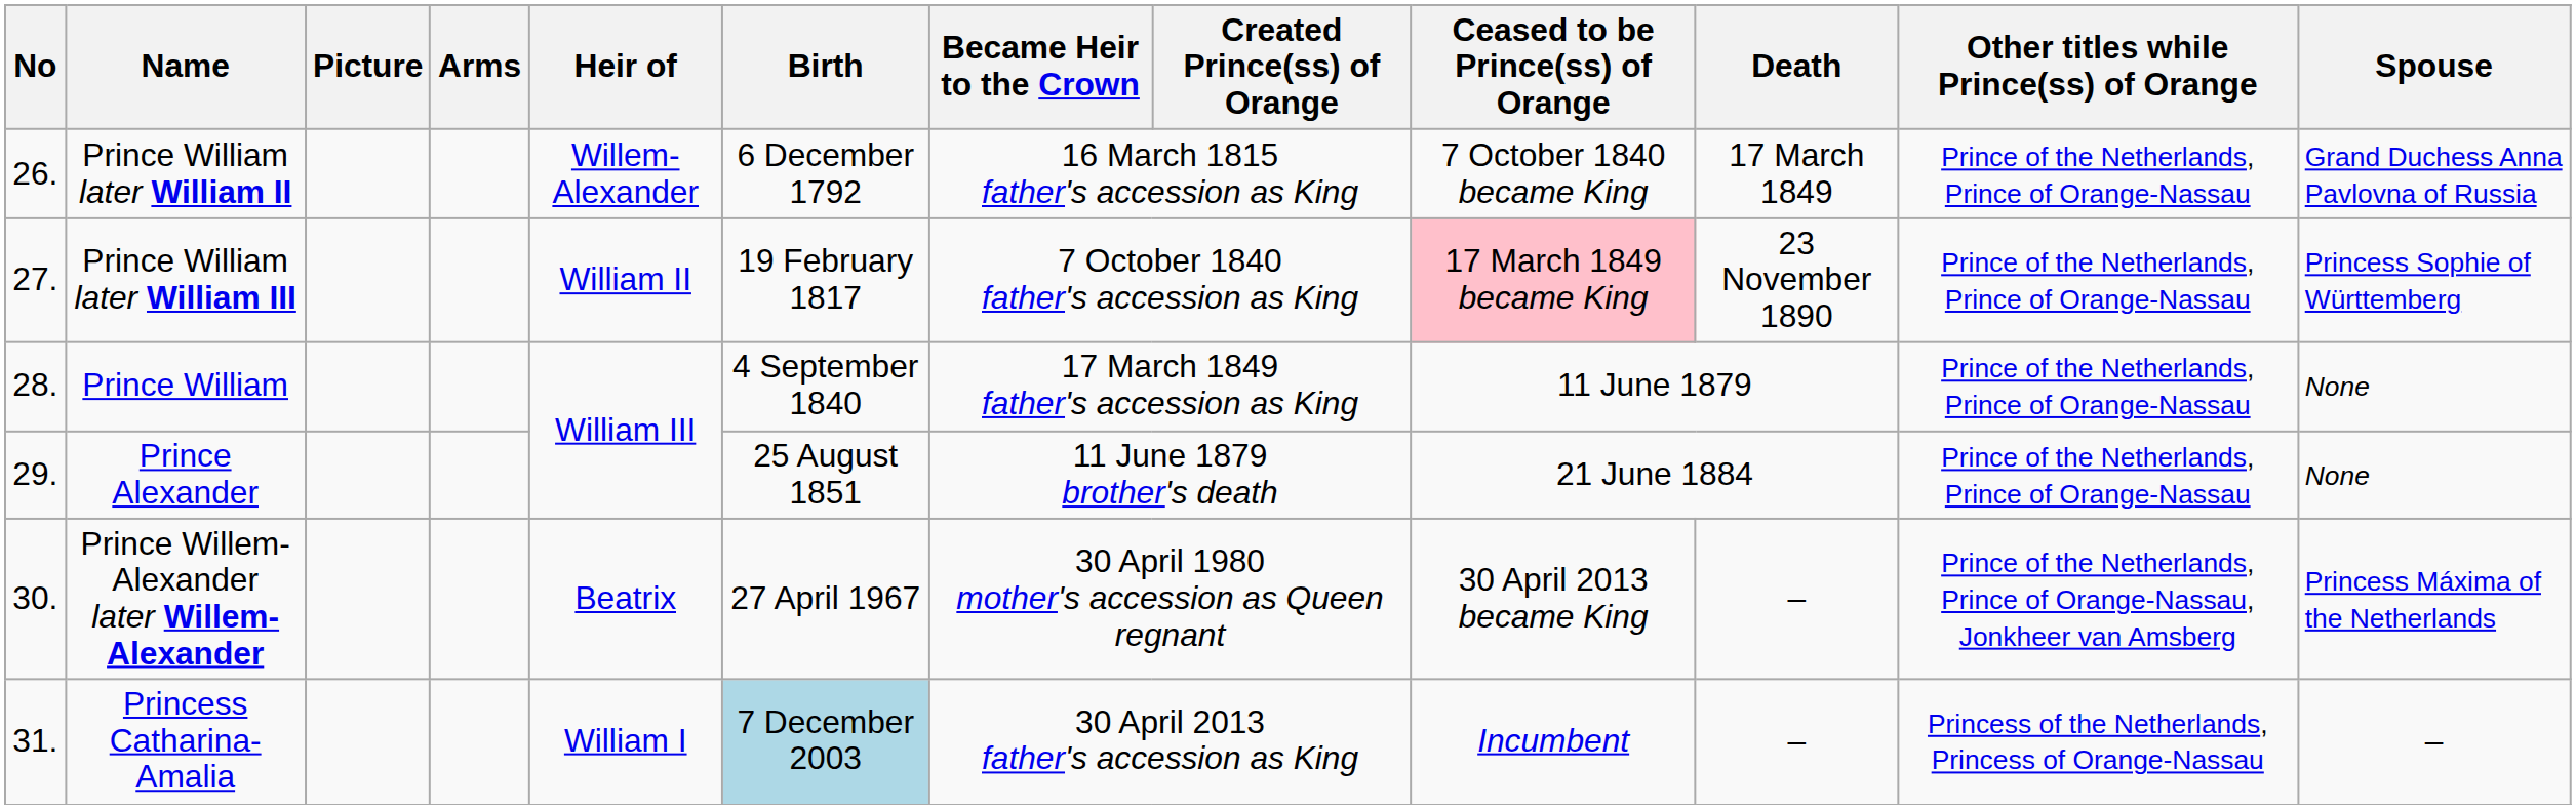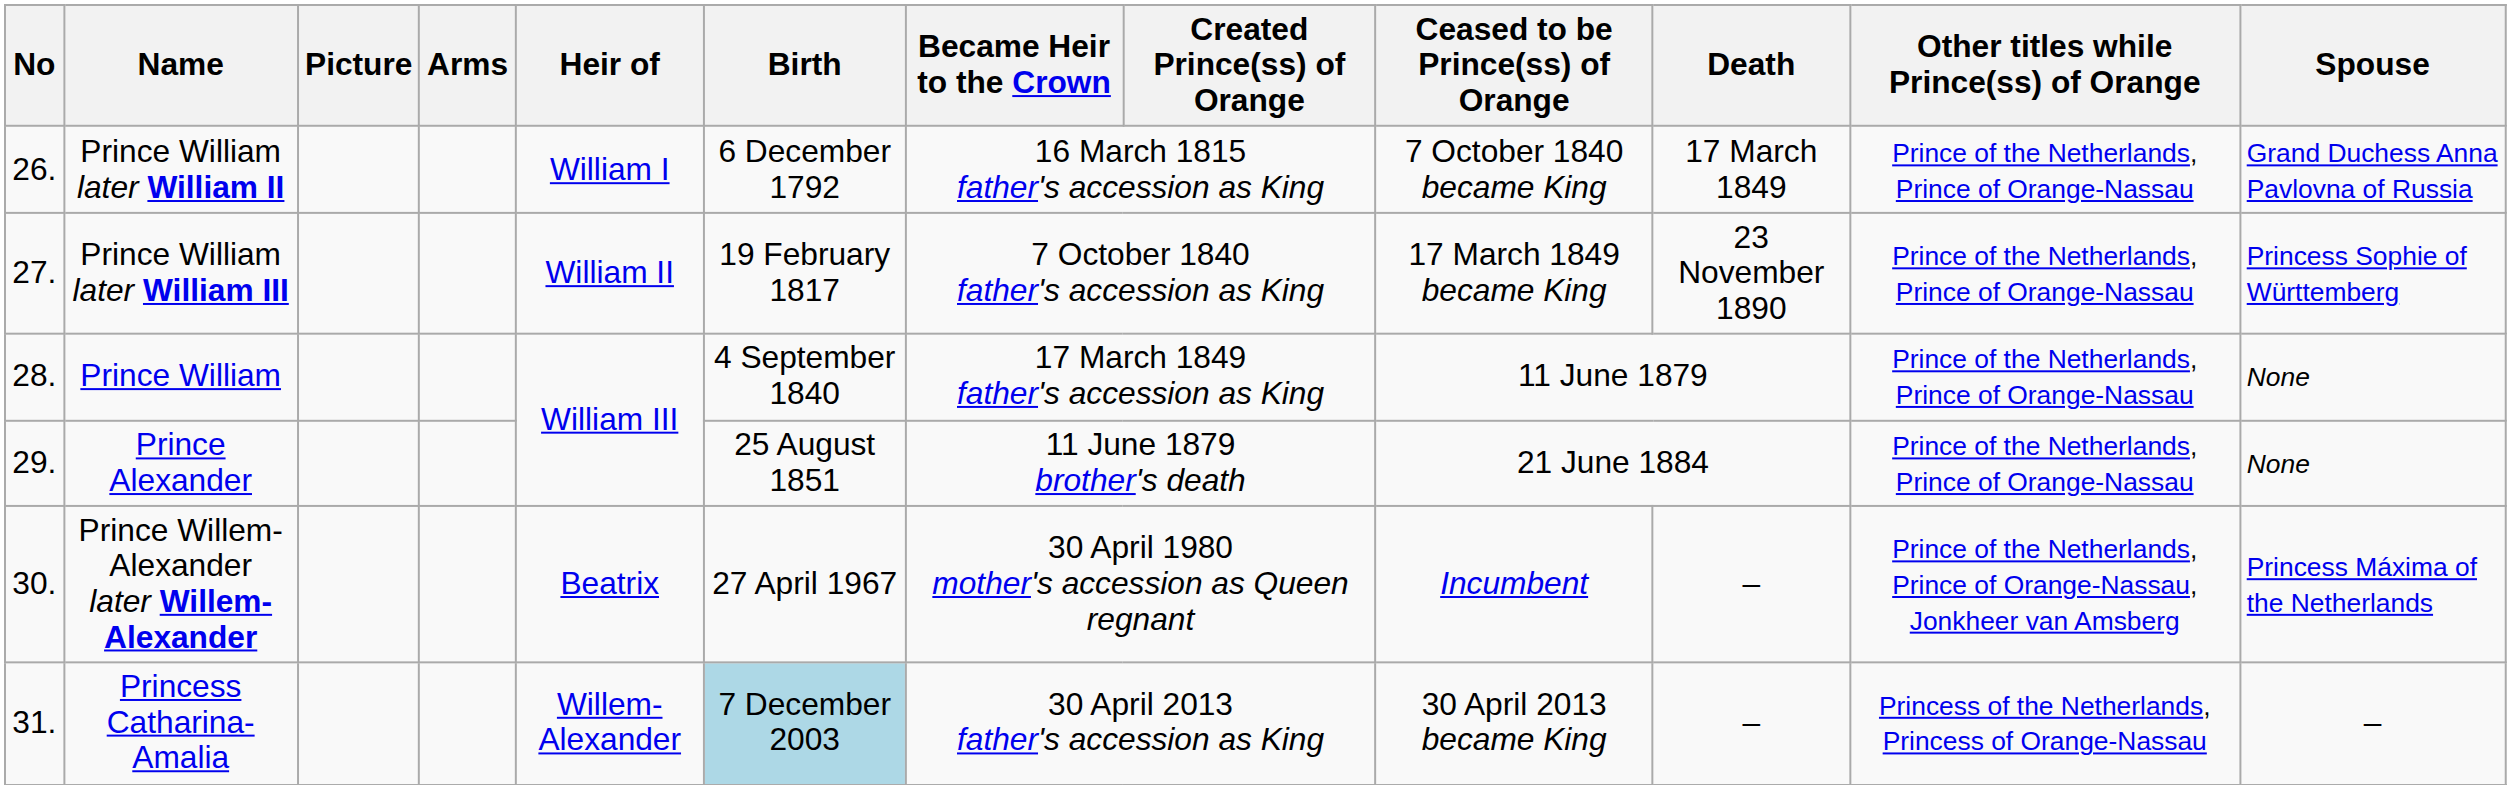Prince William later William II | Heir of: Willem-Alexander -> William I
Prince William later William III | Ceased to be Prince(ss) of Orange: pink background -> no background
Prince Willem-Alexander later Willem-Alexander | Ceased to be Prince(ss) of Orange: 30 April 2013 became King -> Incumbent
Princess Catharina-Amalia | Heir of: William I -> Willem-Alexander
Princess Catharina-Amalia | Ceased to be Prince(ss) of Orange: Incumbent -> 30 April 2013 became King
